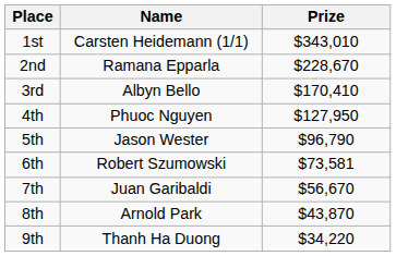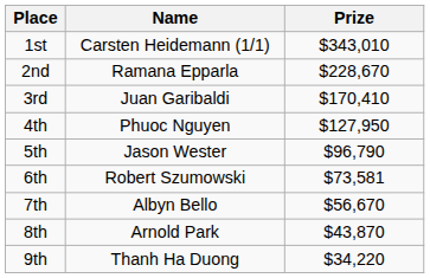3rd | Name: Albyn Bello -> Juan Garibaldi
7th | Name: Juan Garibaldi -> Albyn Bello
